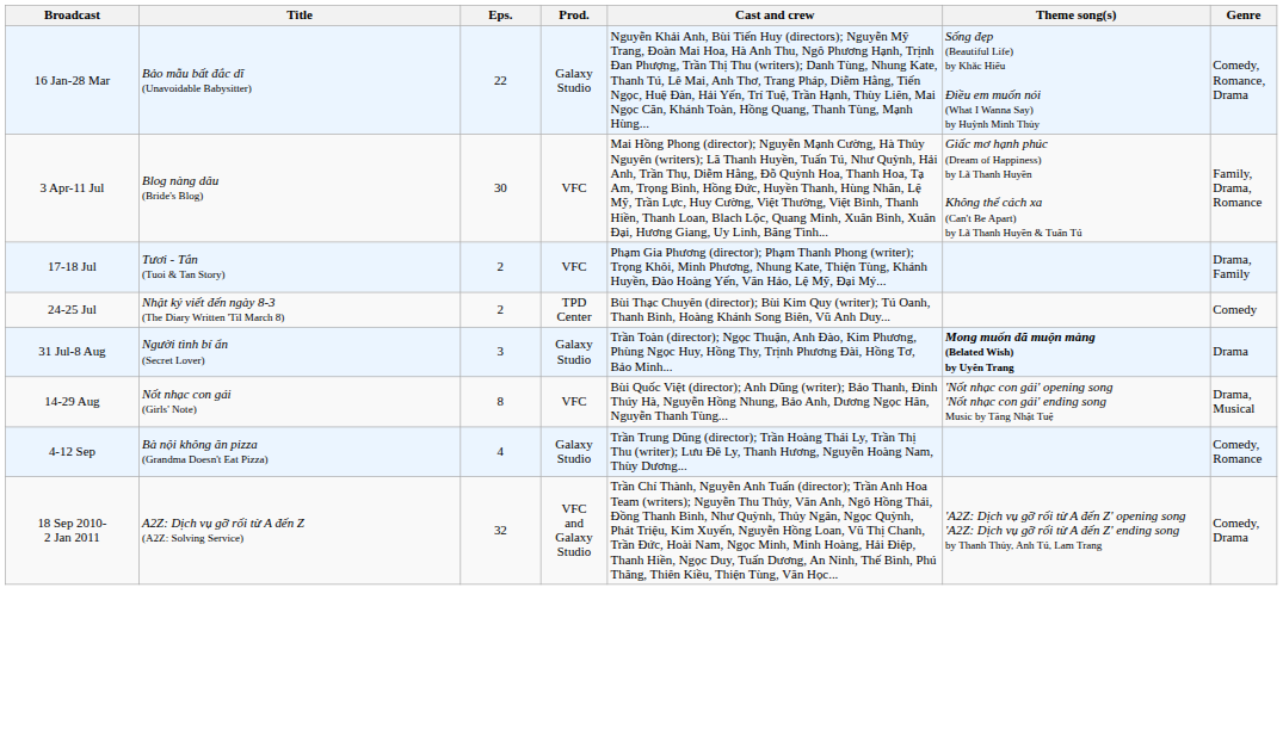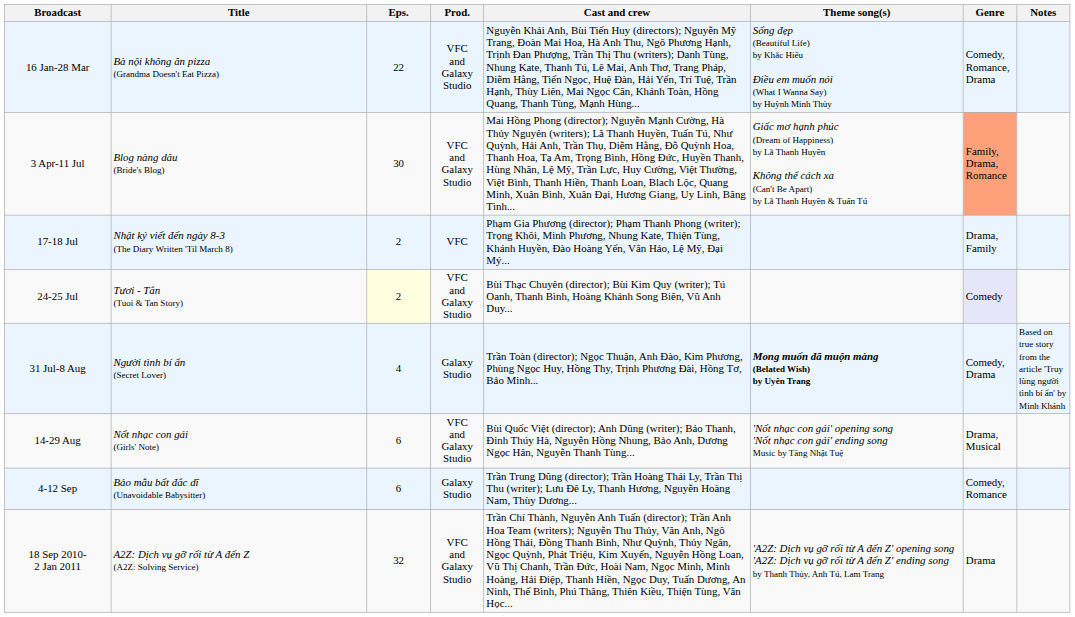+ column: Notes | Based on true story from the article 'Truy lùng người tình bí ẩn' by Minh Khánh
16 Jan-28 Mar | Title: Bảo mẫu bất đắc dĩ (Unavoidable Babysitter) -> Bà nội không ăn pizza (Grandma Doesn't Eat Pizza)
16 Jan-28 Mar | Prod.: Galaxy Studio -> VFC and Galaxy Studio
3 Apr-11 Jul | Prod.: VFC -> VFC and Galaxy Studio
3 Apr-11 Jul | Genre: no background -> lightsalmon background
17-18 Jul | Title: Tươi - Tắn (Tuoi & Tan Story) -> Nhật ký viết đến ngày 8-3 (The Diary Written 'Til March 8)
24-25 Jul | Title: Nhật ký viết đến ngày 8-3 (The Diary Written 'Til March 8) -> Tươi - Tắn (Tuoi & Tan Story)
24-25 Jul | Eps.: no background -> lightyellow background
24-25 Jul | Prod.: TPD Center -> VFC and Galaxy Studio
24-25 Jul | Genre: no background -> lavender background
31 Jul-8 Aug | Eps.: 3 -> 4
31 Jul-8 Aug | Genre: Drama -> Comedy, Drama
14-29 Aug | Eps.: 8 -> 6
14-29 Aug | Prod.: VFC -> VFC and Galaxy Studio
4-12 Sep | Title: Bà nội không ăn pizza (Grandma Doesn't Eat Pizza) -> Bảo mẫu bất đắc dĩ (Unavoidable Babysitter)
4-12 Sep | Eps.: 4 -> 6
18 Sep 2010- 2 Jan 2011 | Genre: Comedy, Drama -> Drama
